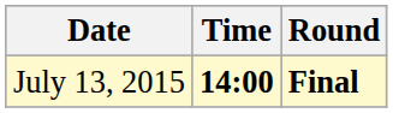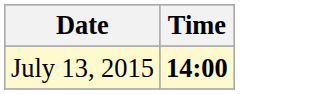- column: Round | Final
